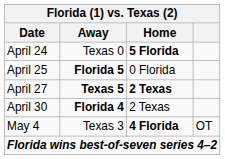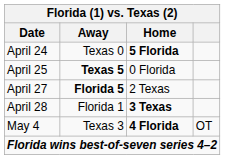April 25 | Away: Florida 5 -> Texas 5
April 27 | Away: Texas 5 -> Florida 5
April 27 | Home: bold -> normal
+ row: April 28 | Florida 1 | 3 Texas
- row: April 30 | Florida 4 | 2 Texas
